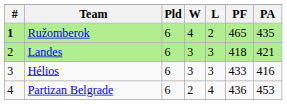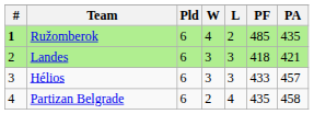Ružomberok | PF: 465 -> 485
Hélios | PA: 416 -> 457
Partizan Belgrade | PF: 436 -> 435
Partizan Belgrade | PA: 453 -> 458
